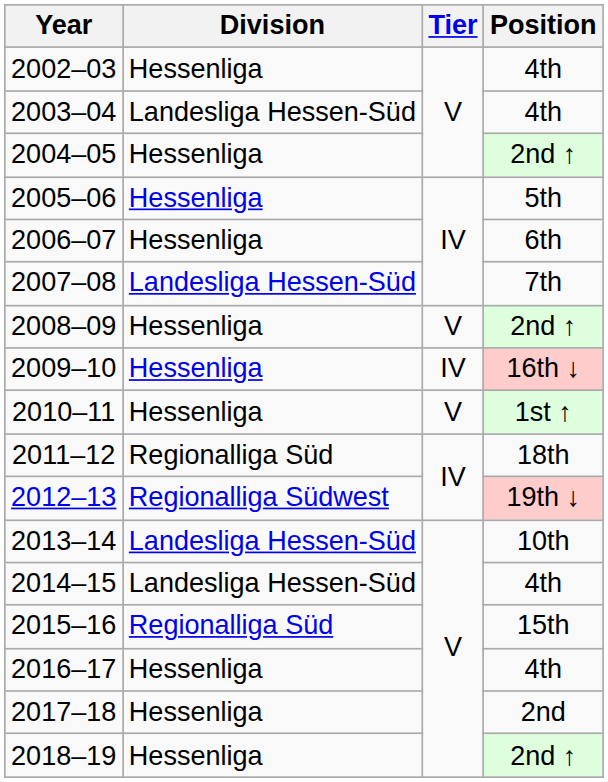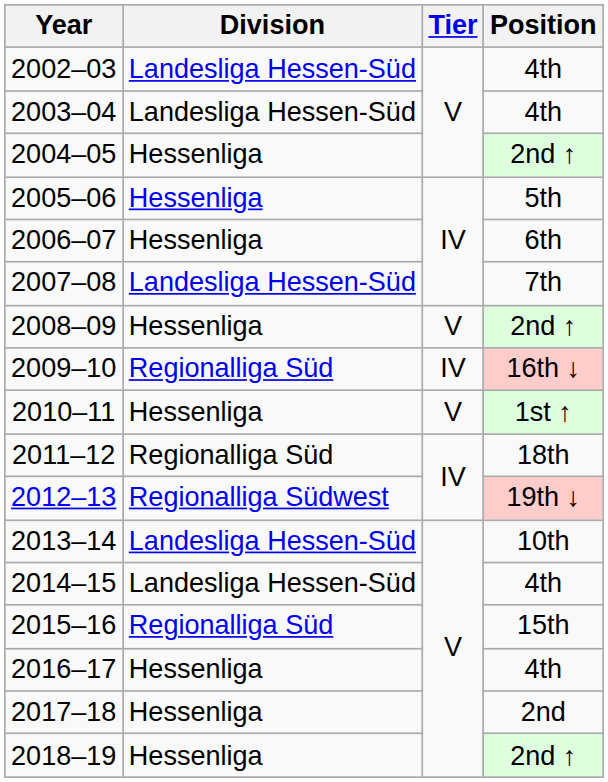2002–03 | Division: Hessenliga -> Landesliga Hessen-Süd
2009–10 | Division: Hessenliga -> Regionalliga Süd
